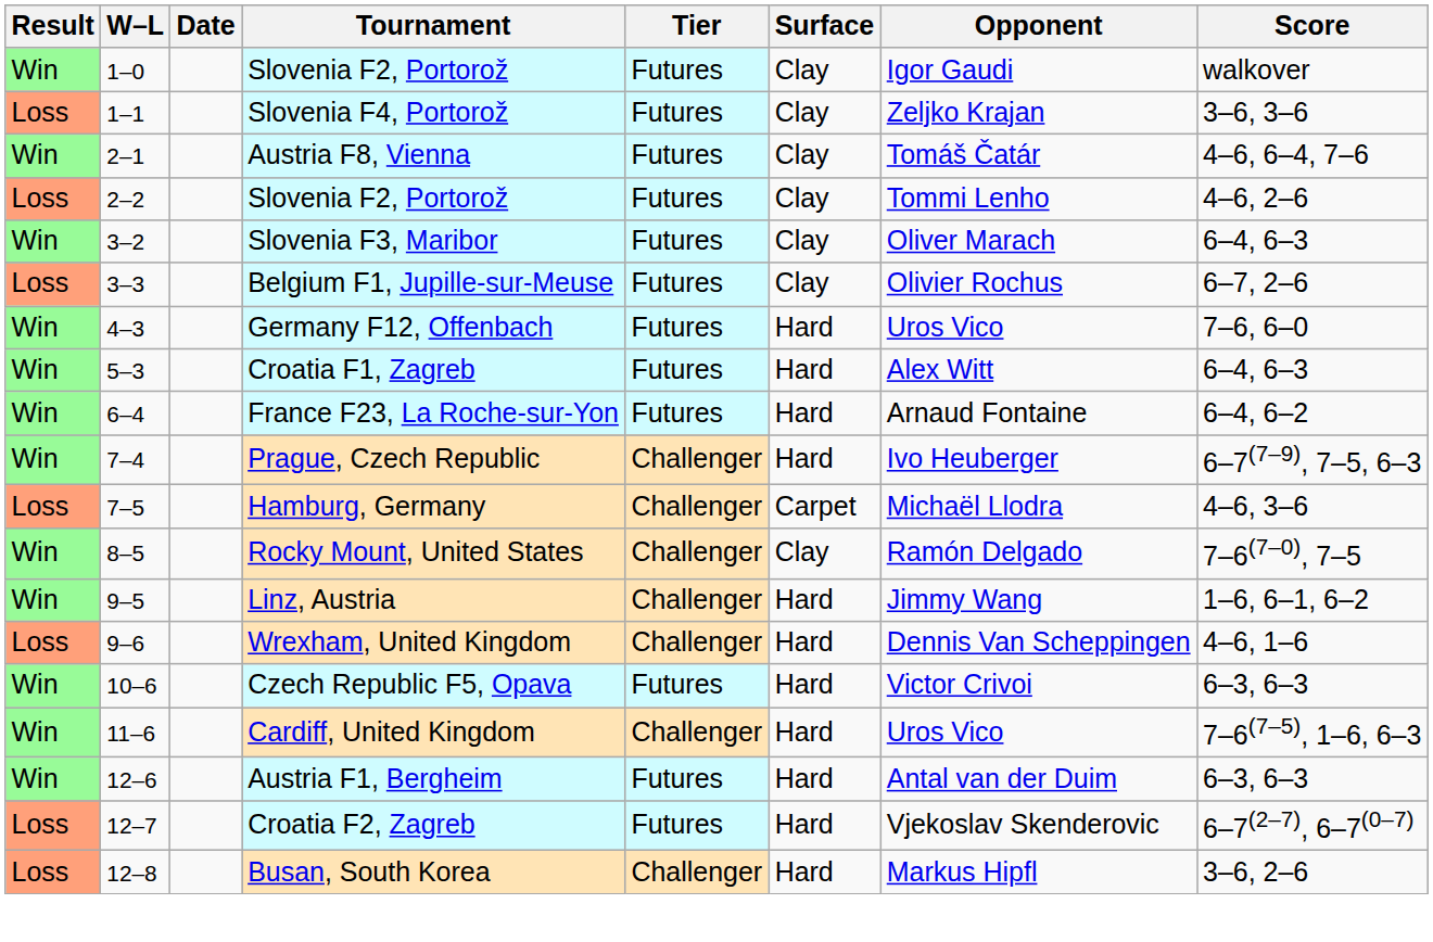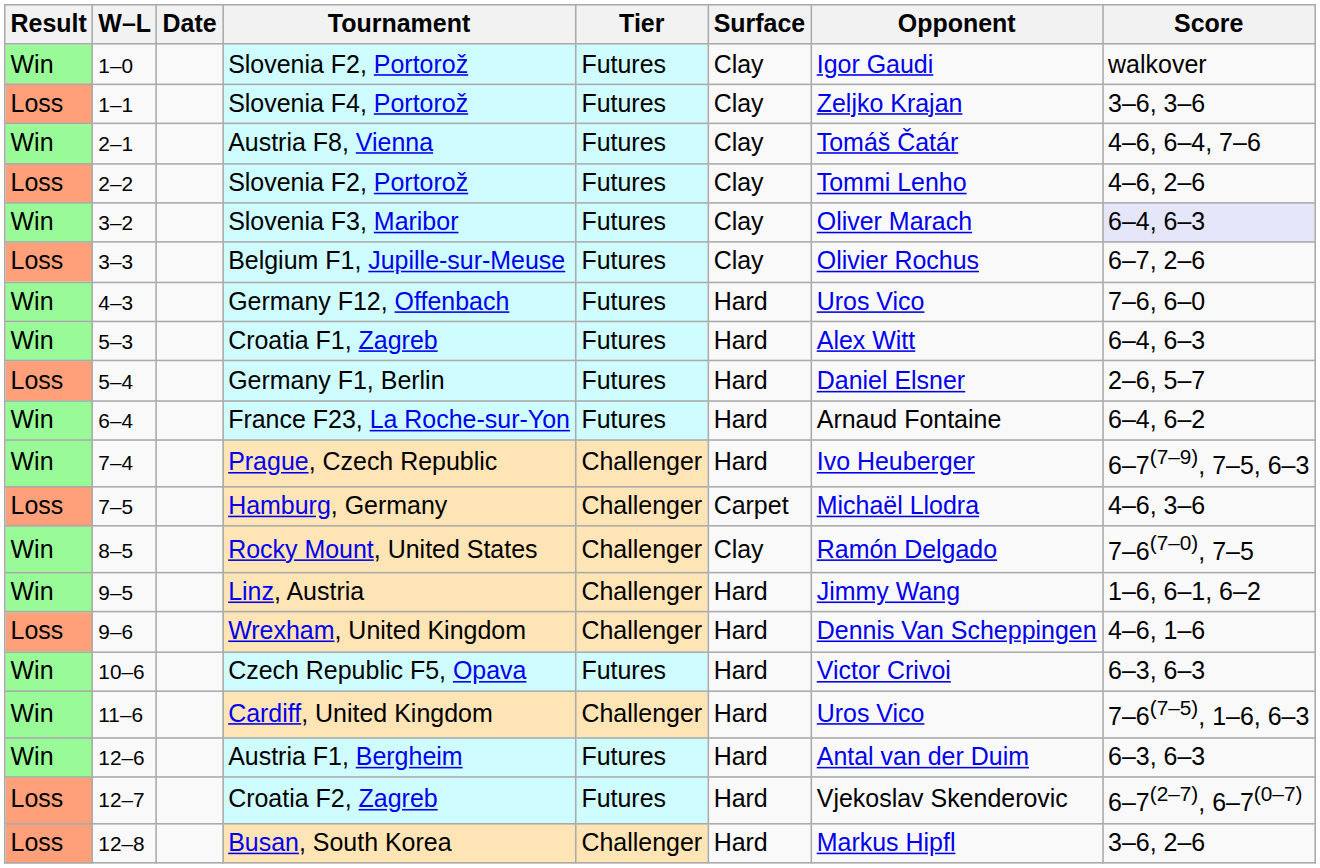Slovenia F3, Maribor | Score: no background -> lavender background
+ row: Loss | 5–4 | Germany F1, Berlin | Futures | Hard | Daniel Elsner | 2–6, 5–7
